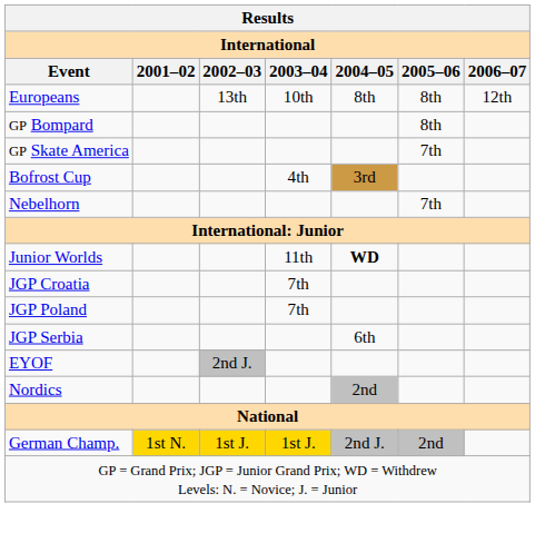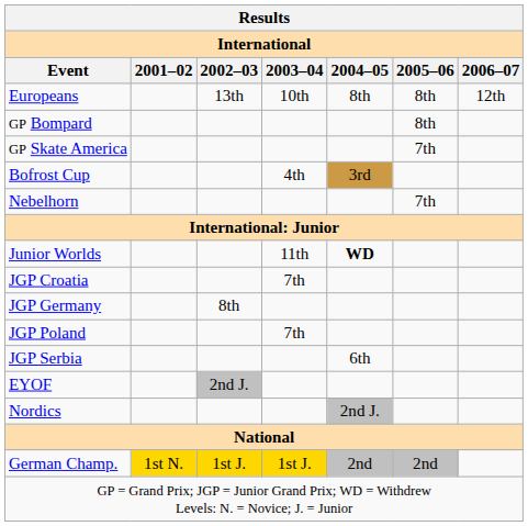+ row: JGP Germany | 8th
Nordics | 2004–05: 2nd -> 2nd J.
German Champ. | 2004–05: 2nd J. -> 2nd
